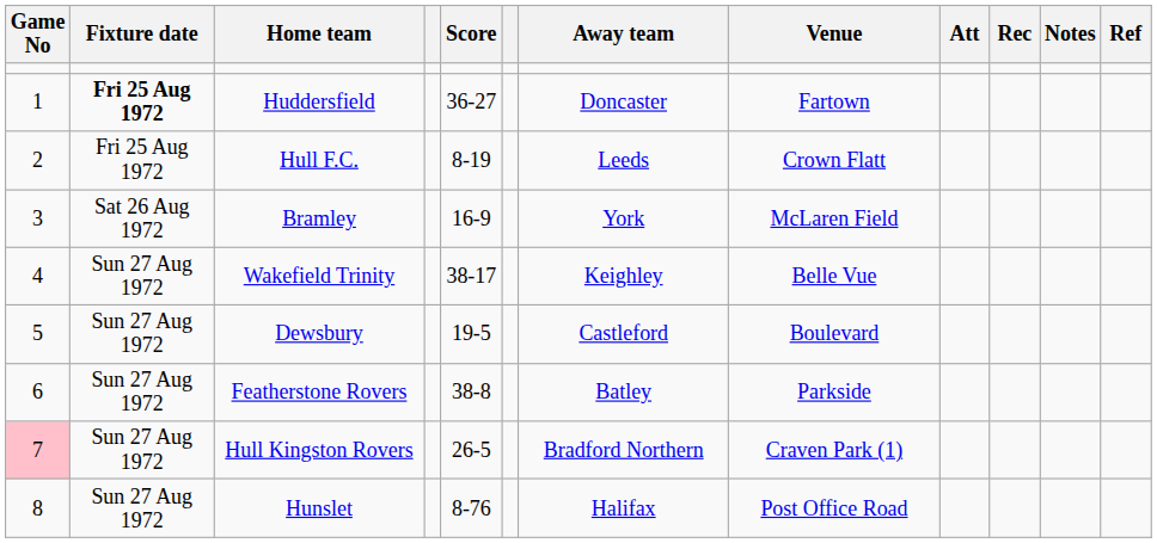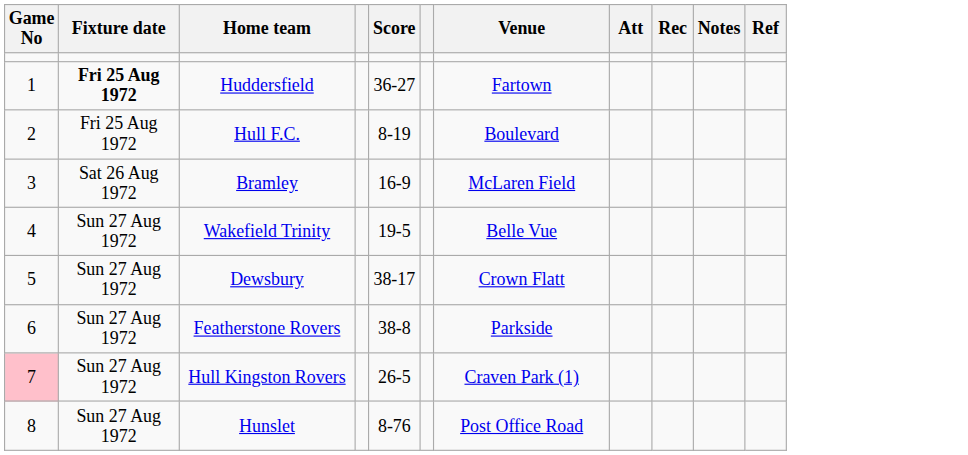- column: Away team | Doncaster | Leeds | York | Keighley | Castleford | Batley | Bradford Northern | Halifax
Hull F.C. | Venue: Crown Flatt -> Boulevard
Wakefield Trinity | Score: 38-17 -> 19-5
Dewsbury | Score: 19-5 -> 38-17
Dewsbury | Venue: Boulevard -> Crown Flatt
